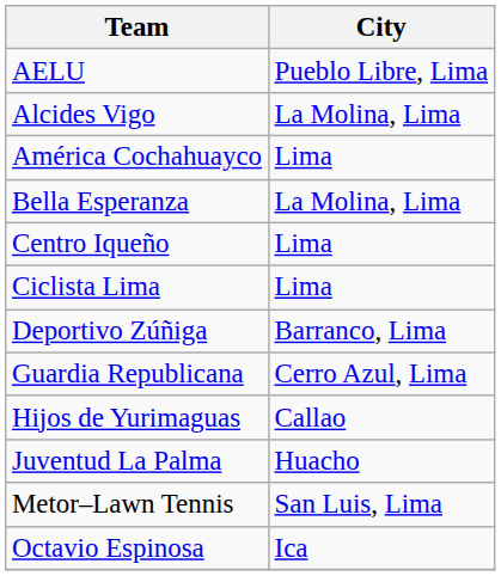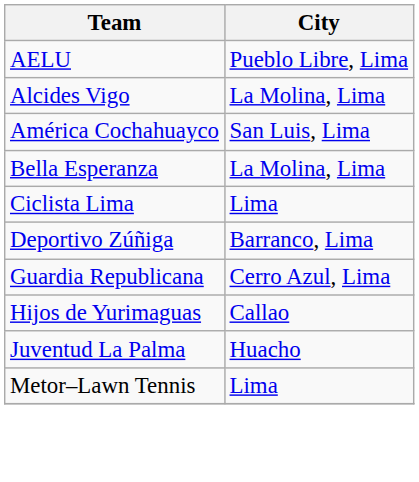América Cochahuayco | City: Lima -> San Luis, Lima
- row: Centro Iqueño | Lima
Metor–Lawn Tennis | City: San Luis, Lima -> Lima
- row: Octavio Espinosa | Ica
